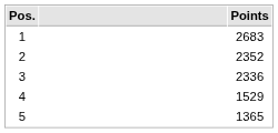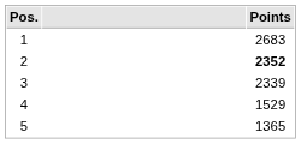2 | Points: normal -> bold
3 | Points: 2336 -> 2339
